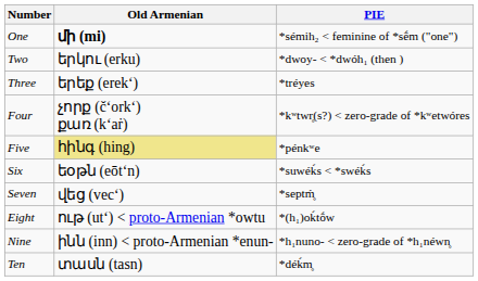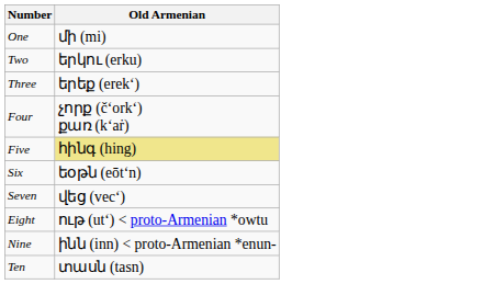- column: PIE | *sémih₂ < feminine of *sḗm ("one") | *dwoy- < *dwóh₁ (then ) | *tréyes | *kʷtwr̥(s?) < zero-grade of *kʷetwóres | *pénkʷe | *suwéḱs < *swéḱs | *septḿ̥ | *(h₁)oḱtṓw | *h₁nuno- < zero-grade of *h₁néwn̥ | *déḱm̥
One | Old Armenian: bold -> normal
